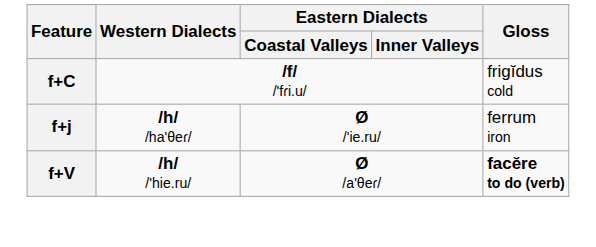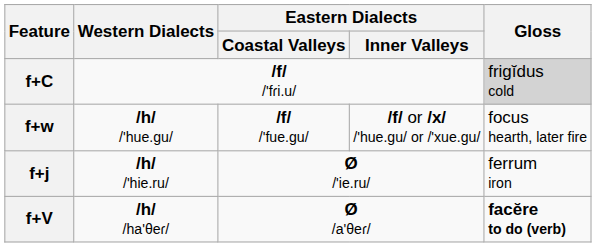f+C | Gloss: no background -> lightgrey background
+ row: f+w | /h/ /'hue.gu/ | /f/ /'fue.gu/ | /f/ or /x/ /'hue.gu/ or /'xue.gu/ | focus hearth, later fire
f+j | Western Dialects: /h/ /ha'θeɾ/ -> /h/ /'hie.ru/
f+V | Western Dialects: /h/ /'hie.ru/ -> /h/ /ha'θeɾ/
